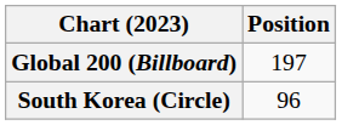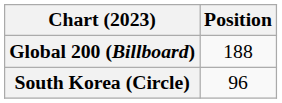Global 200 (Billboard) | Position: 197 -> 188
